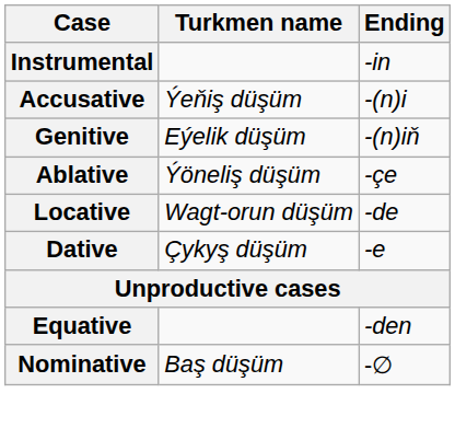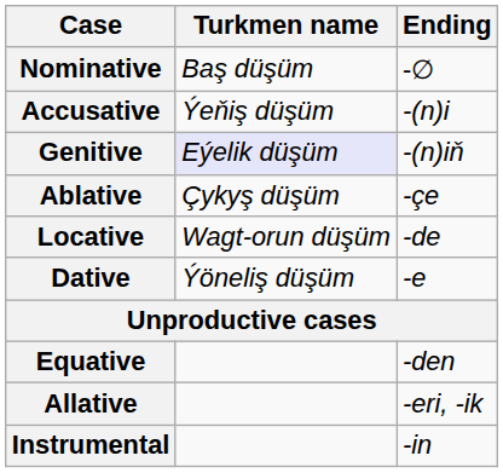rows swapped: Nominative <-> Instrumental
Genitive | Turkmen name: no background -> lavender background
Ablative | Turkmen name: Ýöneliş düşüm -> Çykyş düşüm
Dative | Turkmen name: Çykyş düşüm -> Ýöneliş düşüm
+ row: Allative | -eri, -ik
